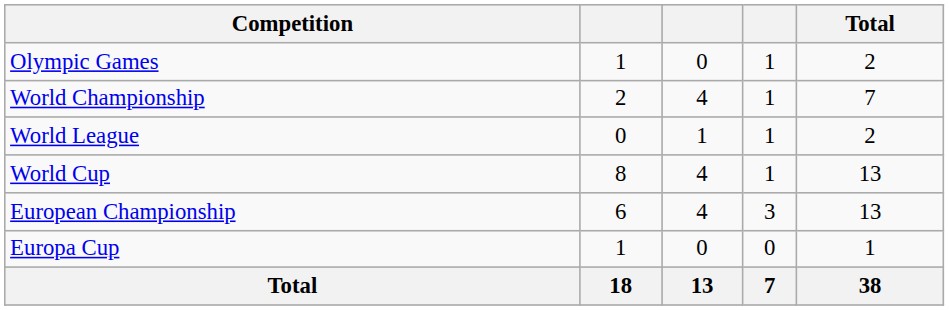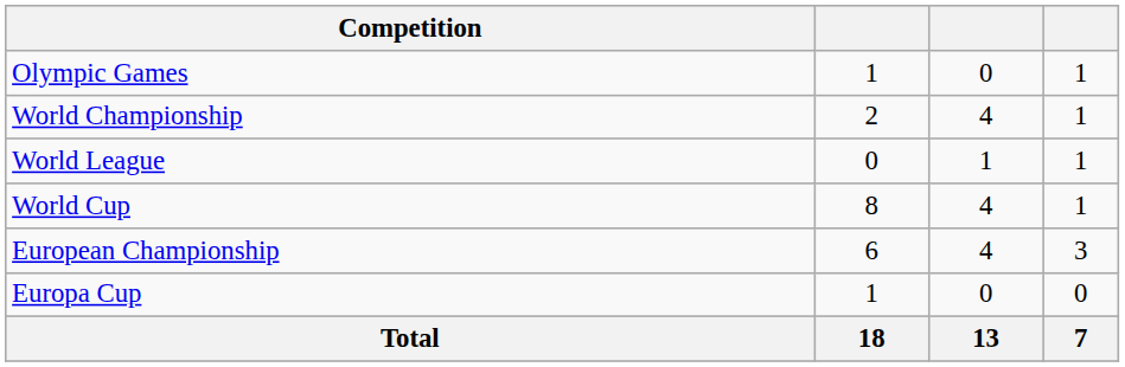- column: Total | 2 | 7 | 2 | 13 | 13 | 1 | 38
